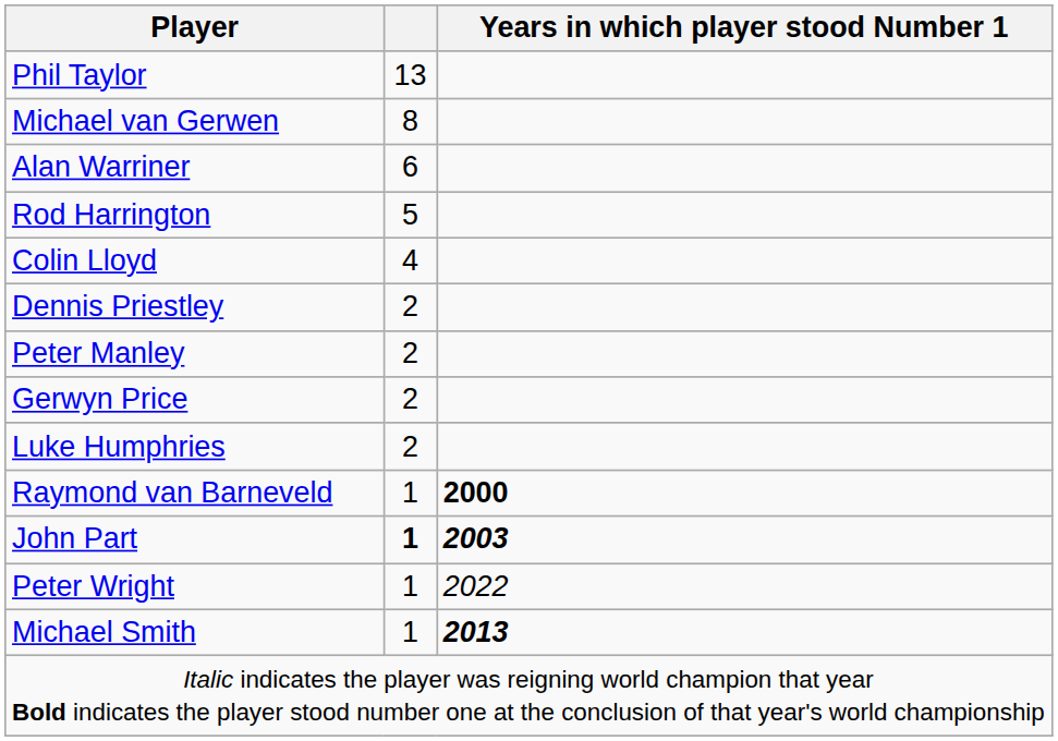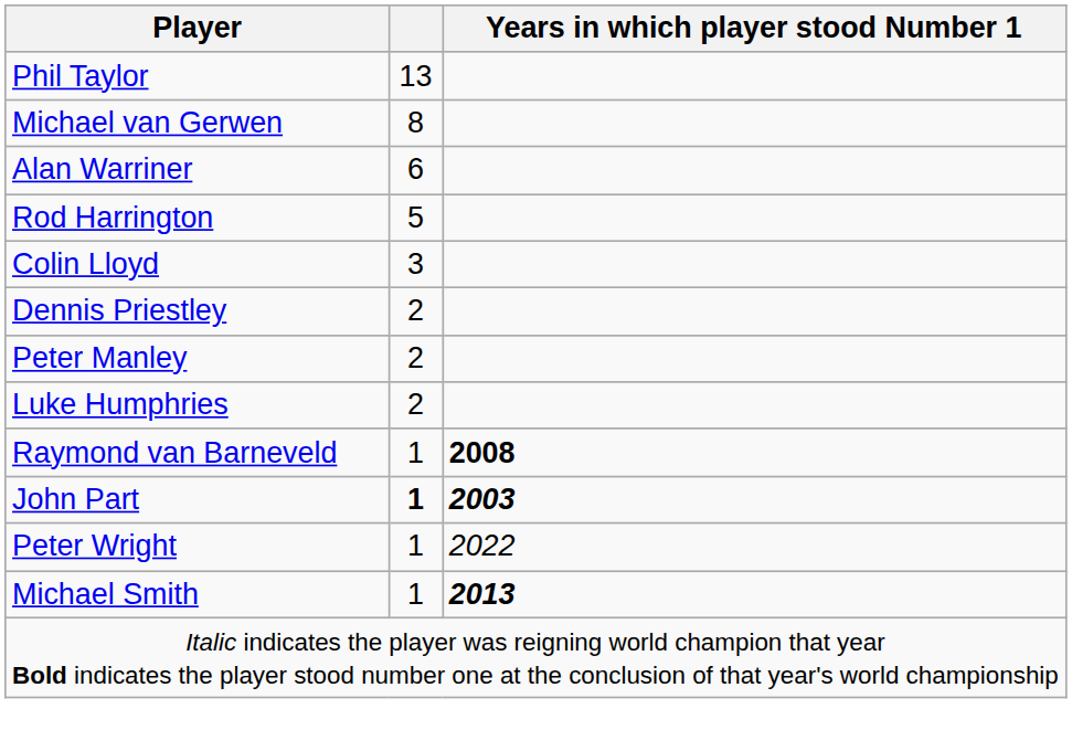Colin Lloyd | column 2: 4 -> 3
- row: Gerwyn Price | 2
Raymond van Barneveld | Years in which player stood Number 1: 2000 -> 2008
